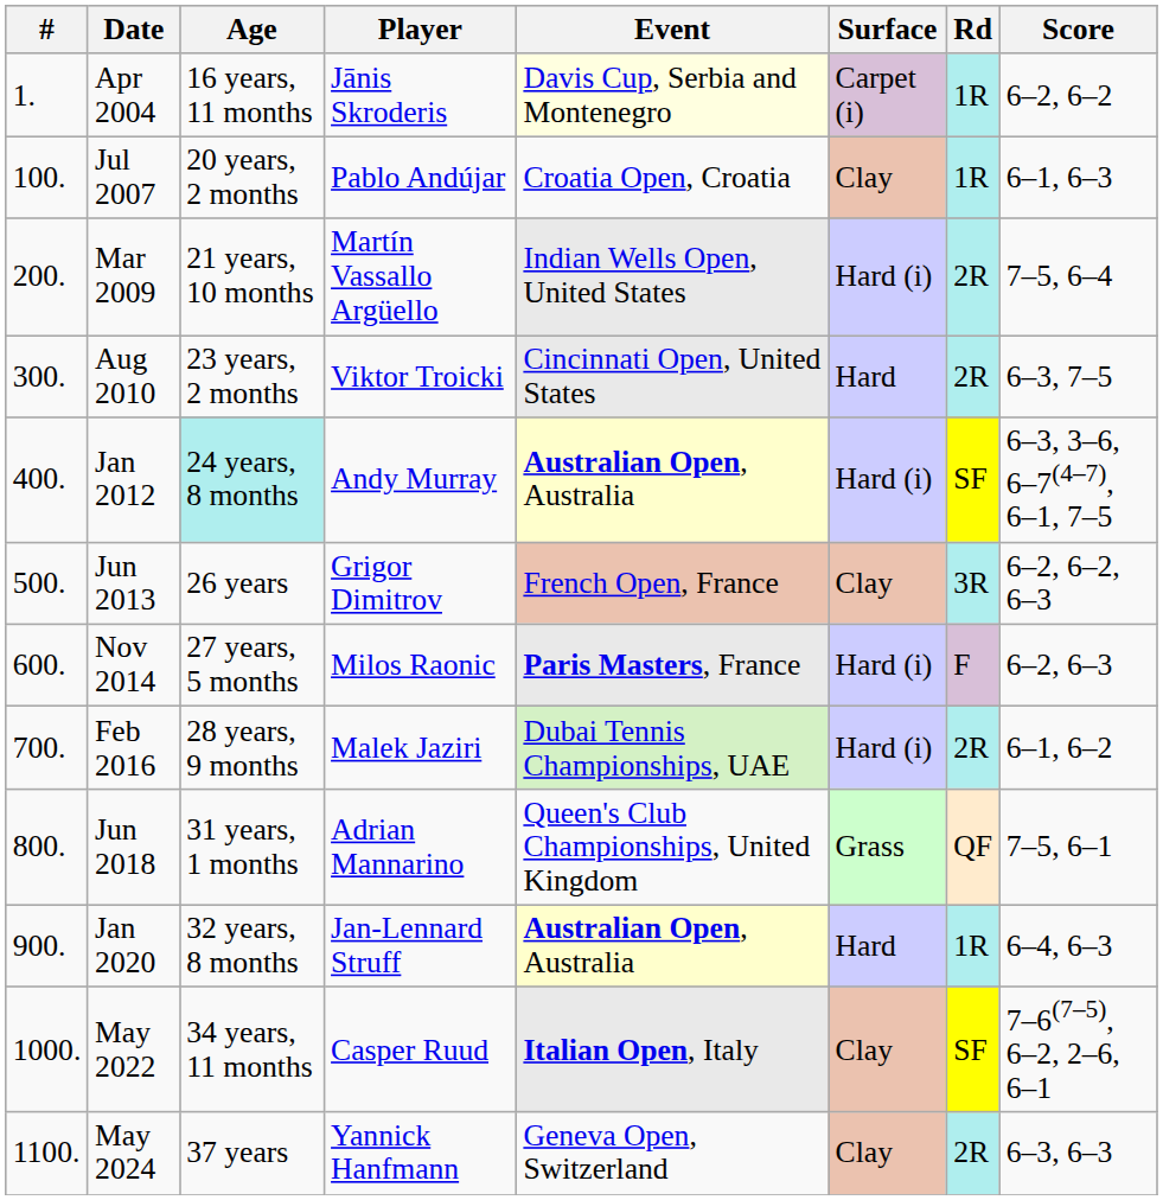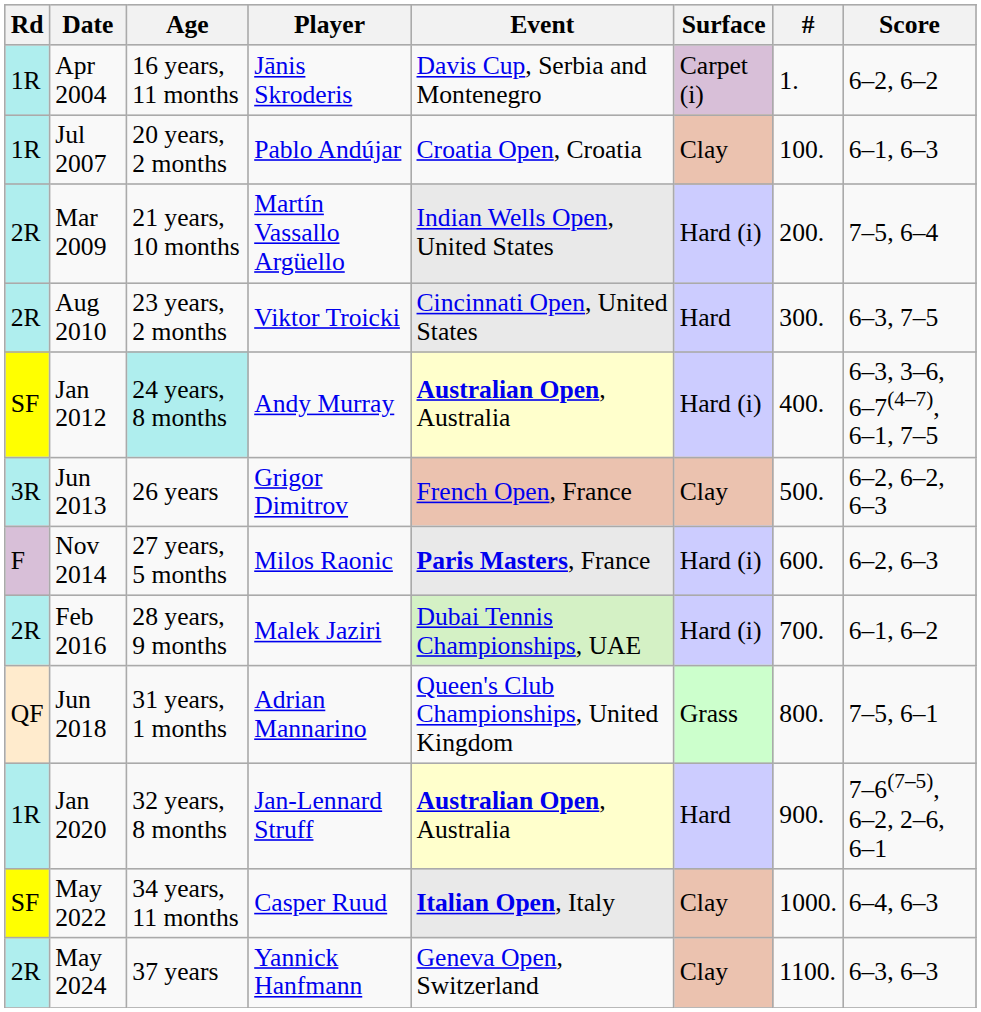columns swapped: # <-> Rd
Apr 2004 | Event: lightyellow background -> no background
Jan 2020 | Score: 6–4, 6–3 -> 7–6(7–5), 6–2, 2–6, 6–1
May 2022 | Score: 7–6(7–5), 6–2, 2–6, 6–1 -> 6–4, 6–3
